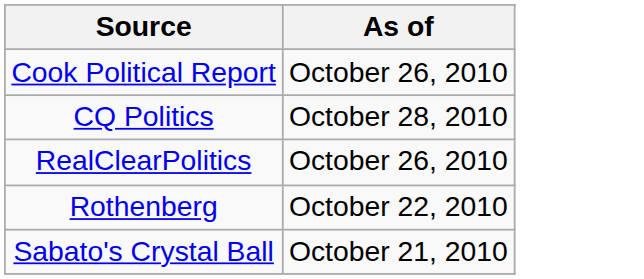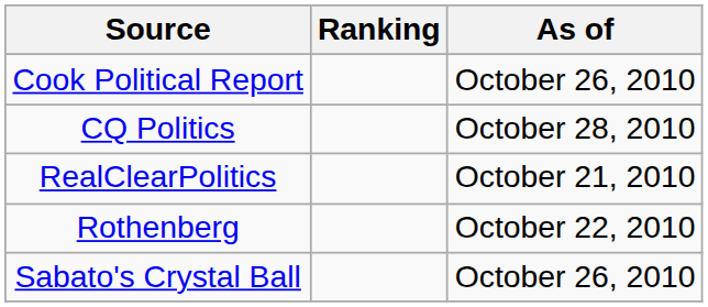+ column: Ranking
RealClearPolitics | As of: October 26, 2010 -> October 21, 2010
Sabato's Crystal Ball | As of: October 21, 2010 -> October 26, 2010
